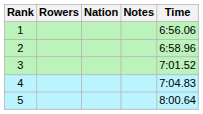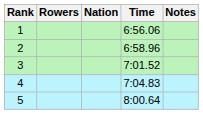columns swapped: Time <-> Notes
